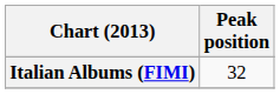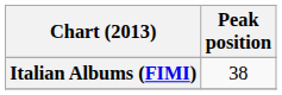Italian Albums (FIMI) | Peak position: 32 -> 38
